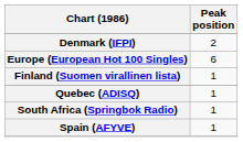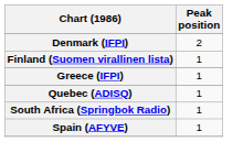- row: Europe (European Hot 100 Singles) | 6
+ row: Greece (IFPI) | 1
